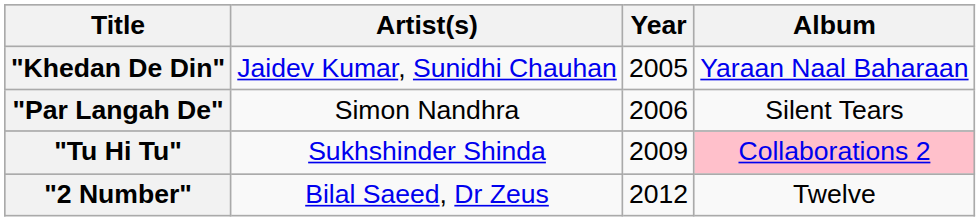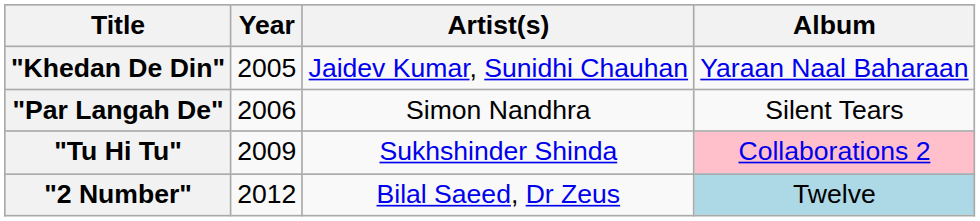columns swapped: Year <-> Artist(s)
"2 Number" | Album: no background -> lightblue background
